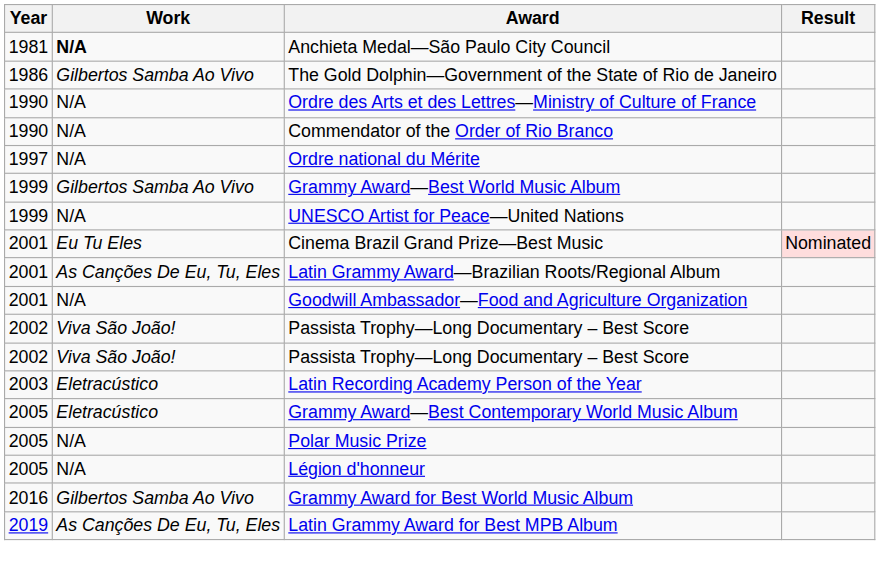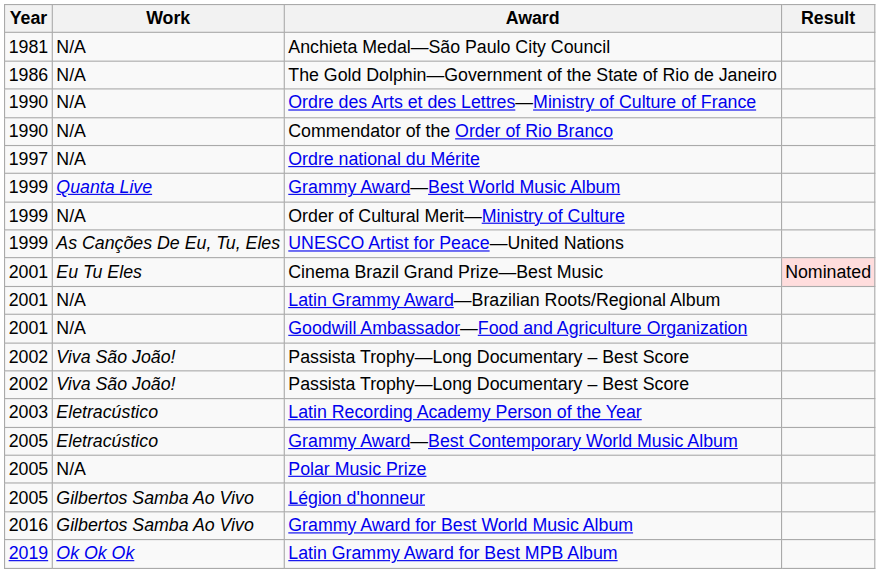Anchieta Medal—São Paulo City Council | Work: bold -> normal
The Gold Dolphin—Government of the State of Rio de Janeiro | Work: Gilbertos Samba Ao Vivo -> N/A
Grammy Award—Best World Music Album | Work: Gilbertos Samba Ao Vivo -> Quanta Live
+ row: 1999 | N/A | Order of Cultural Merit—Ministry of Culture
UNESCO Artist for Peace—United Nations | Work: N/A -> As Canções De Eu, Tu, Eles
Latin Grammy Award—Brazilian Roots/Regional Album | Work: As Canções De Eu, Tu, Eles -> N/A
Légion d'honneur | Work: N/A -> Gilbertos Samba Ao Vivo
Latin Grammy Award for Best MPB Album | Work: As Canções De Eu, Tu, Eles -> Ok Ok Ok
